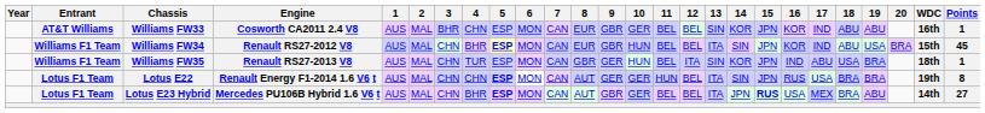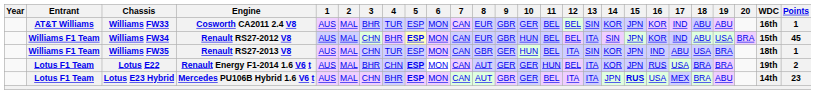Williams FW33 | 4: CHN -> TUR
Lotus E22 | 3: CHN -> BHR
Lotus E22 | 14: SIN -> KOR
Lotus E22 | Points: 8 -> 2
Lotus E23 Hybrid | 12: BEL -> ITA
Lotus E23 Hybrid | Points: 27 -> 23
